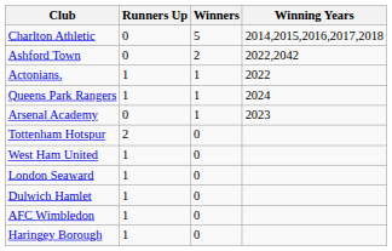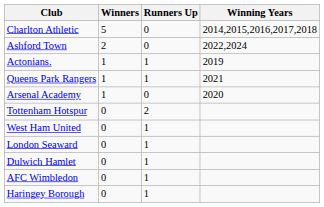columns swapped: Winners <-> Runners Up
Ashford Town | Winning Years: 2022,2042 -> 2022,2024
Actonians. | Winning Years: 2022 -> 2019
Queens Park Rangers | Winning Years: 2024 -> 2021
Arsenal Academy | Winning Years: 2023 -> 2020
